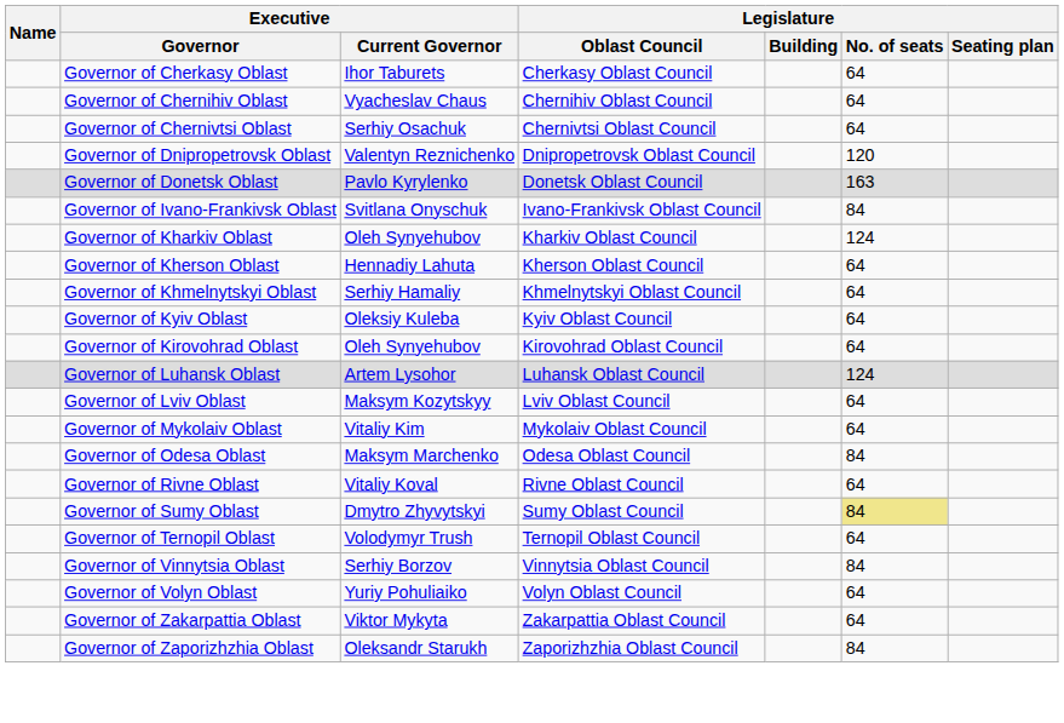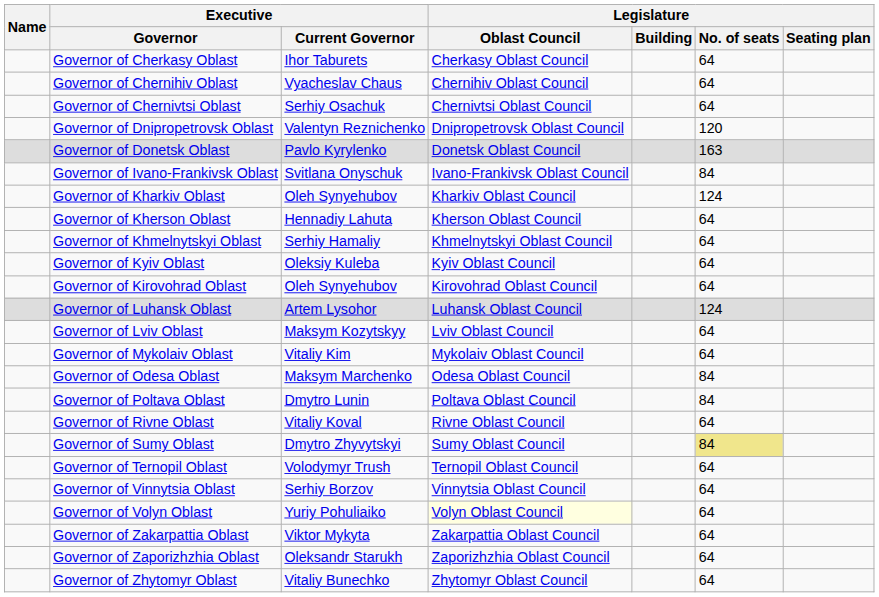+ row: Governor of Poltava Oblast | Dmytro Lunin | Poltava Oblast Council | 84
Governor of Vinnytsia Oblast | Legislature / No. of seats: 84 -> 64
Governor of Volyn Oblast | Legislature / Oblast Council: no background -> lightyellow background
Governor of Zaporizhzhia Oblast | Legislature / No. of seats: 84 -> 64
+ row: Governor of Zhytomyr Oblast | Vitaliy Bunechko | Zhytomyr Oblast Council | 64
